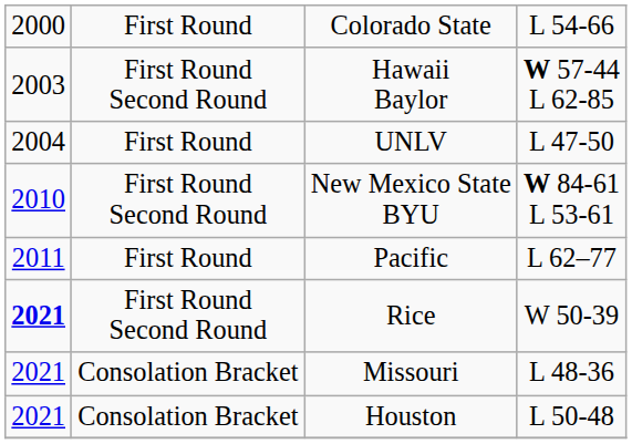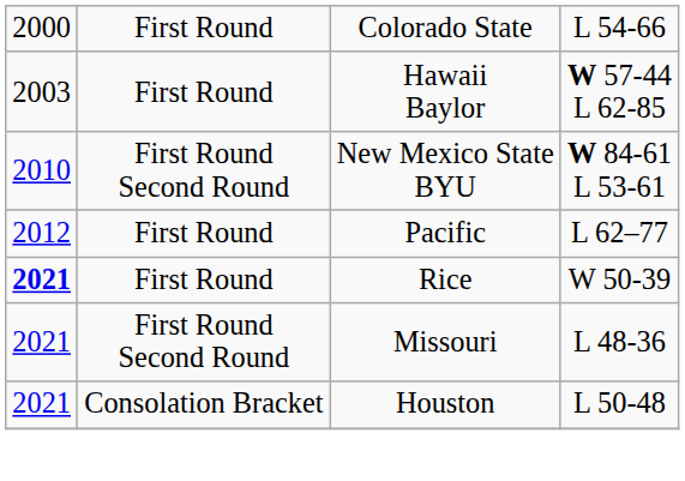Hawaii Baylor | column 2: First Round Second Round -> First Round
- row: 2004 | First Round | UNLV | L 47-50
Pacific | column 1: 2011 -> 2012
Rice | column 2: First Round Second Round -> First Round
Missouri | column 2: Consolation Bracket -> First Round Second Round
